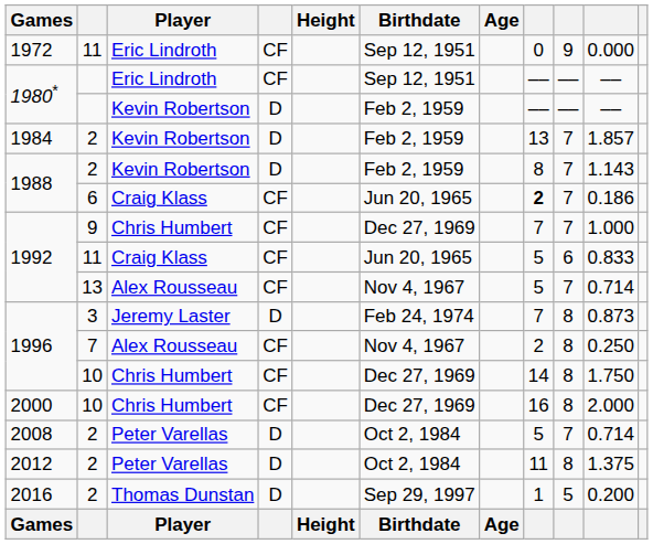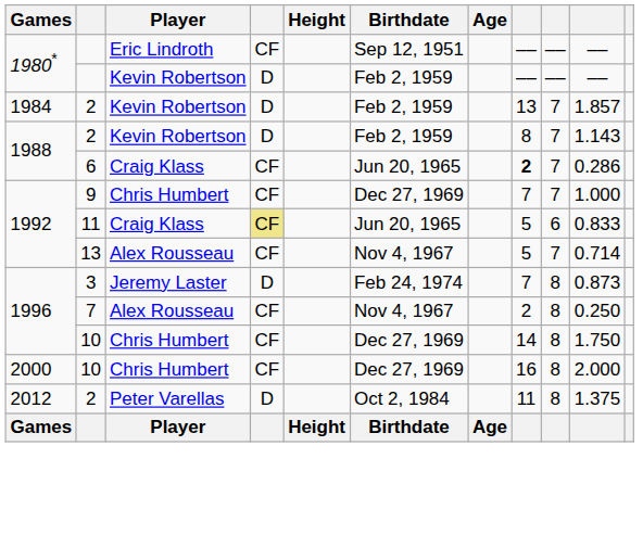- row: 1972 | 11 | Eric Lindroth | CF | Sep 12, 1951 | 0 | 9 | 0.000
1988 / Craig Klass | column 10: 0.186 -> 0.286
1992 / Craig Klass | column 4: no background -> khaki background
- row: 2008 | 2 | Peter Varellas | D | Oct 2, 1984 | 5 | 7 | 0.714
- row: 2016 | 2 | Thomas Dunstan | D | Sep 29, 1997 | 1 | 5 | 0.200
